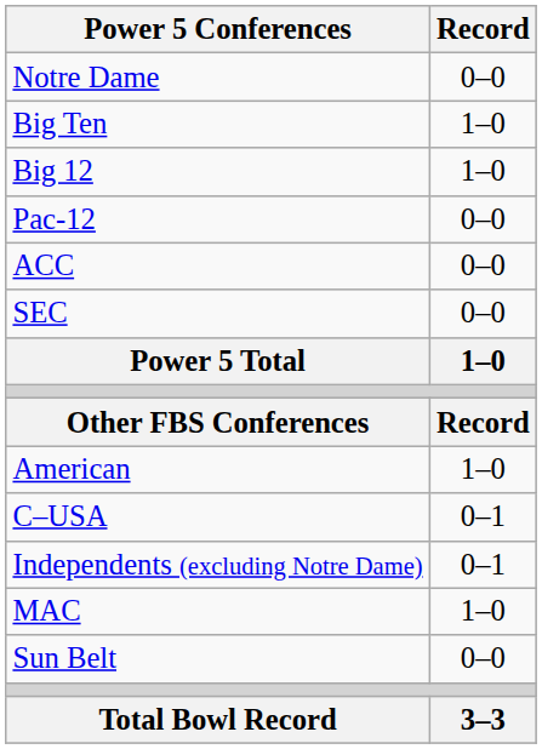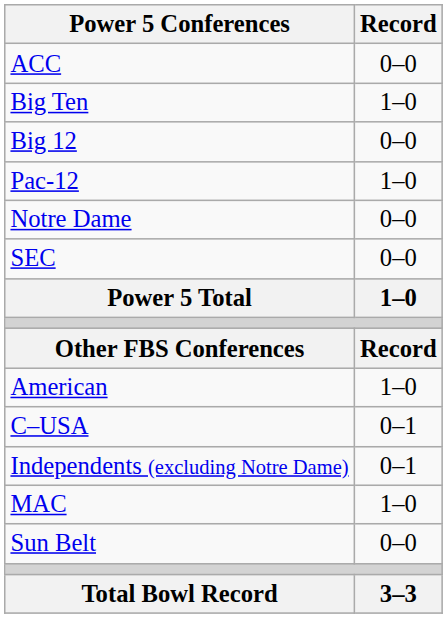rows swapped: ACC <-> Notre Dame
Big 12 | Record: 1–0 -> 0–0
Pac-12 | Record: 0–0 -> 1–0
